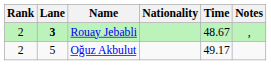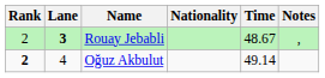Oğuz Akbulut | Rank: normal -> bold
Oğuz Akbulut | Lane: 5 -> 4
Oğuz Akbulut | Time: 49.17 -> 49.14
